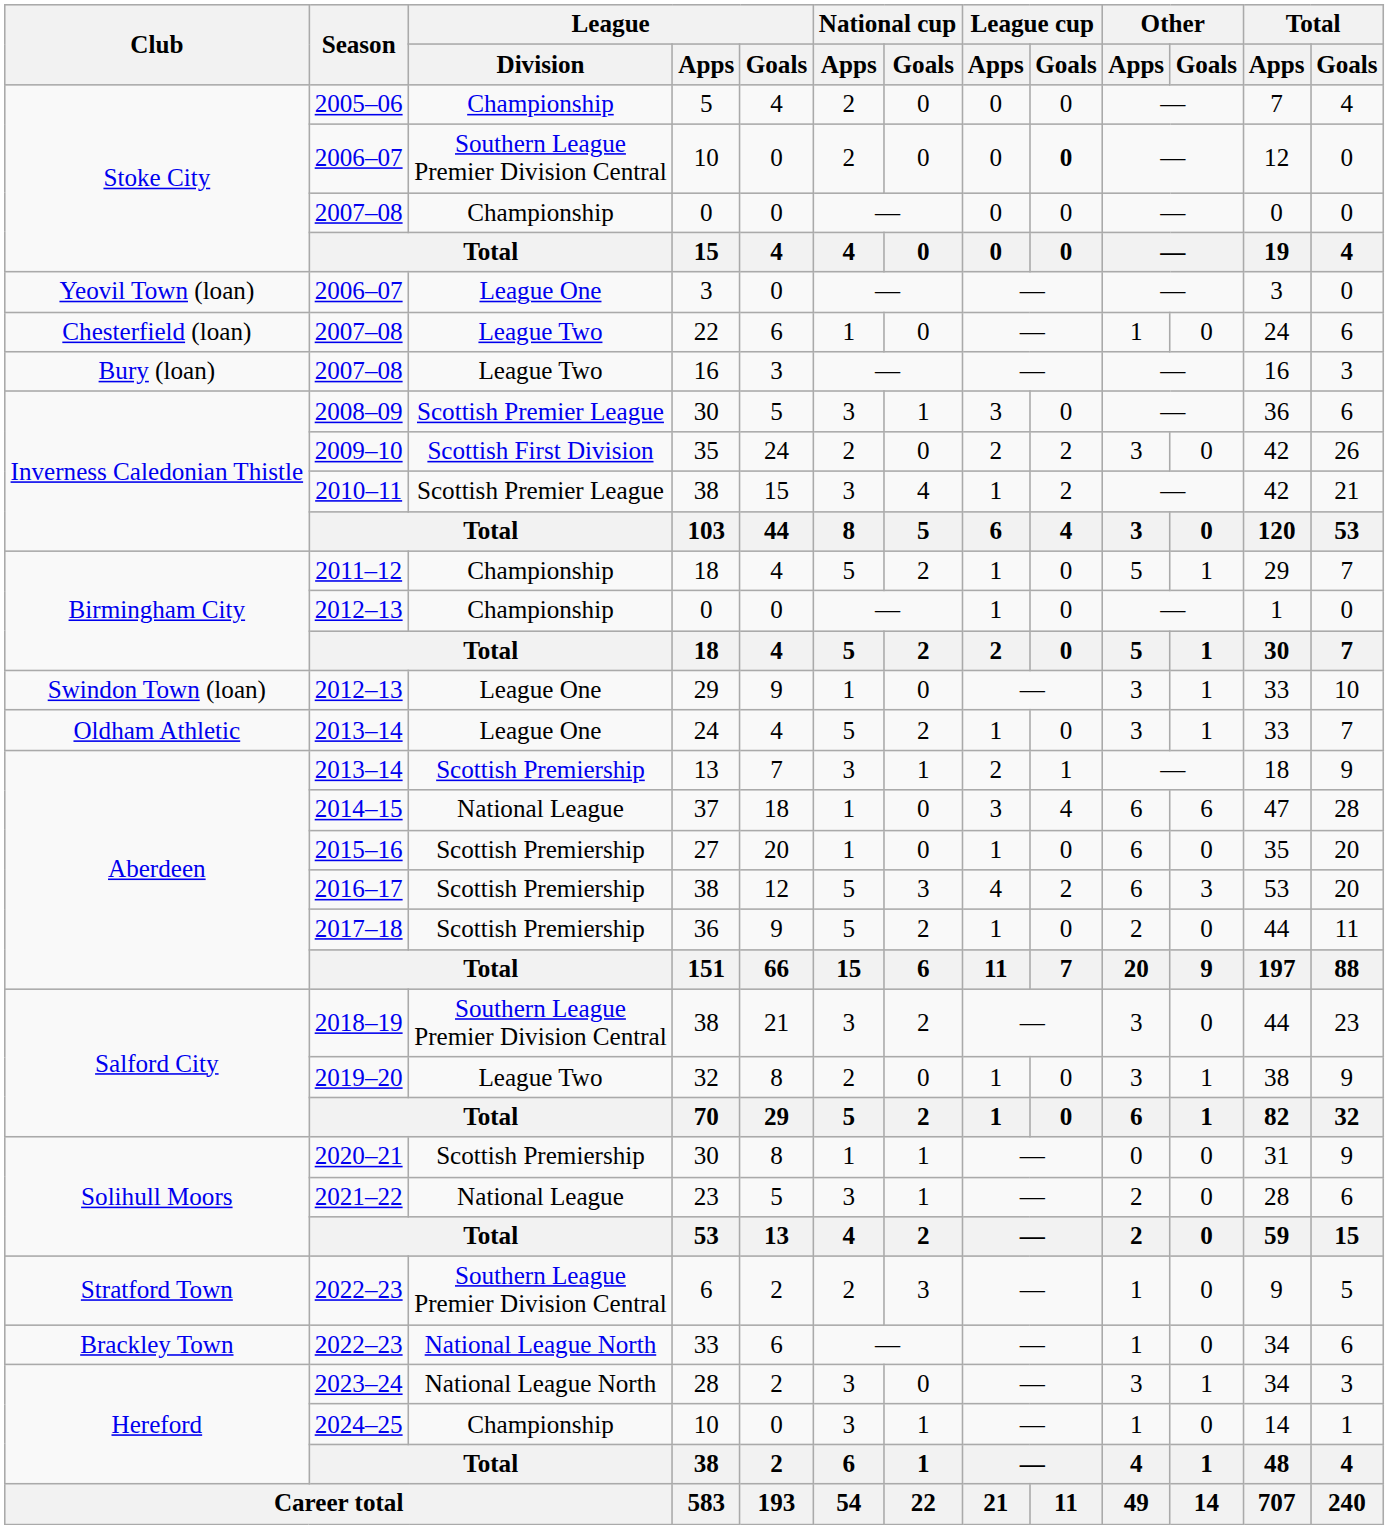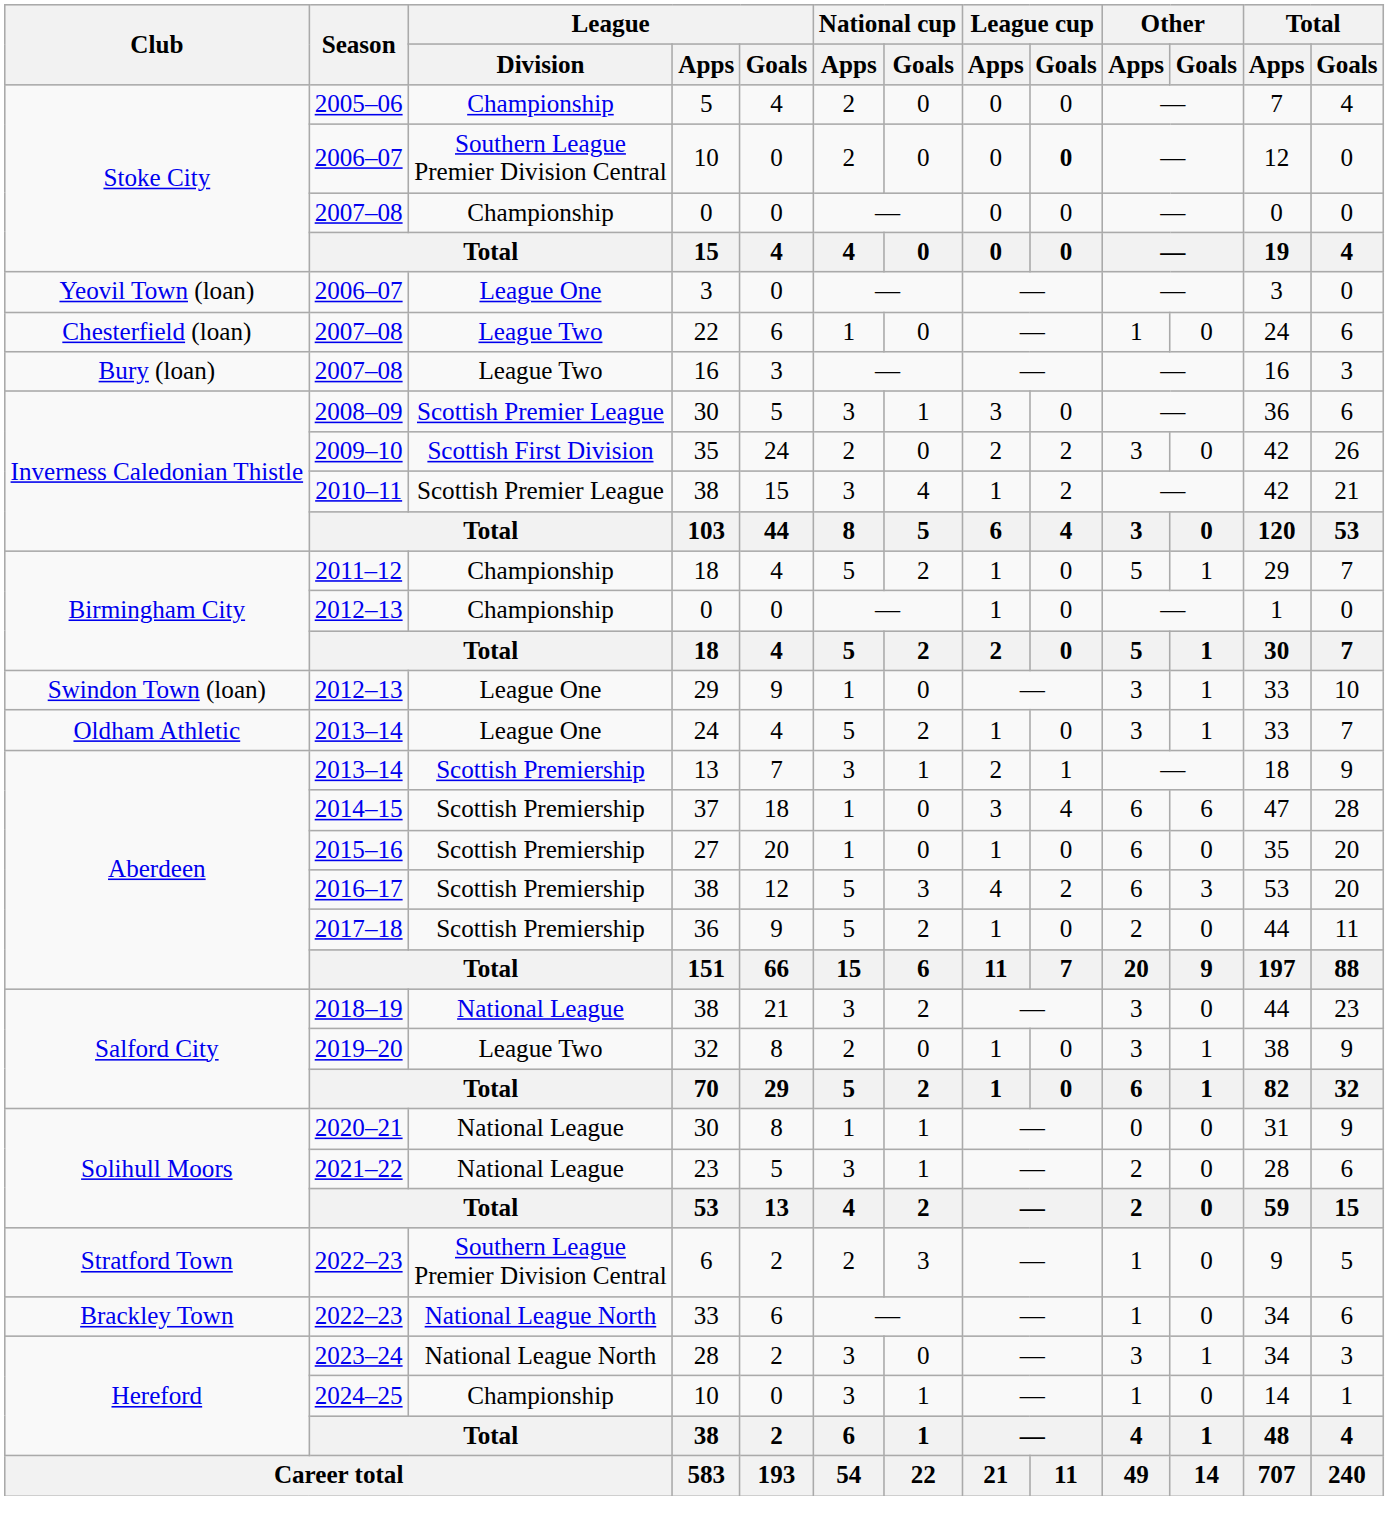37 | League / Division: National League -> Scottish Premiership
2018–19 / 38 | League / Division: Southern League Premier Division Central -> National League
2020–21 / 30 | League / Division: Scottish Premiership -> National League
